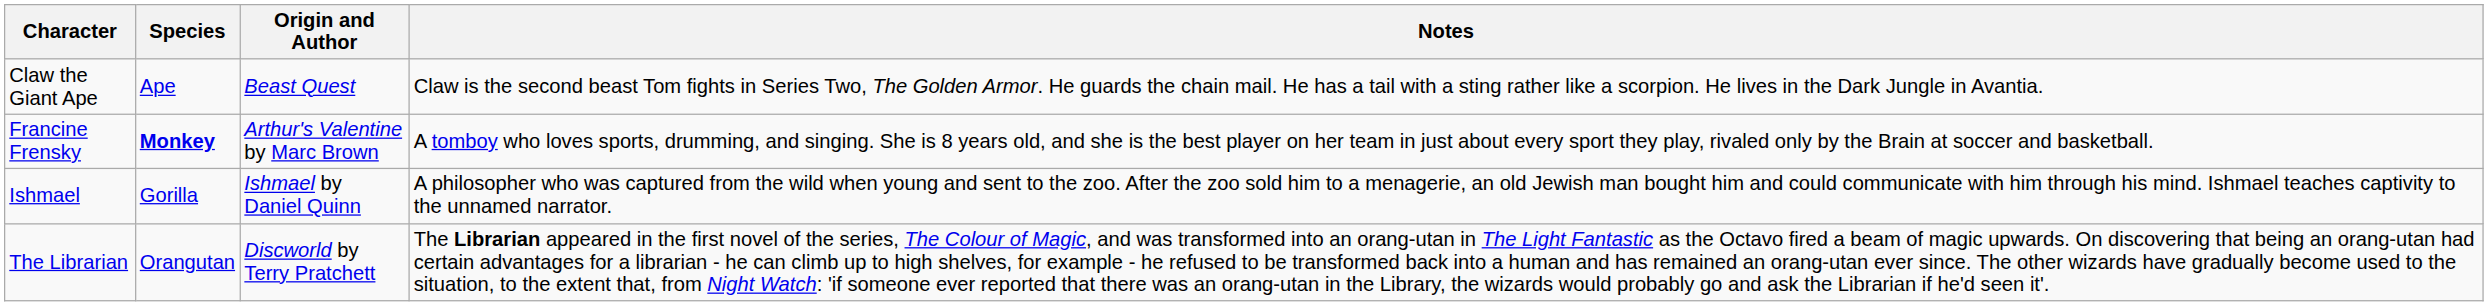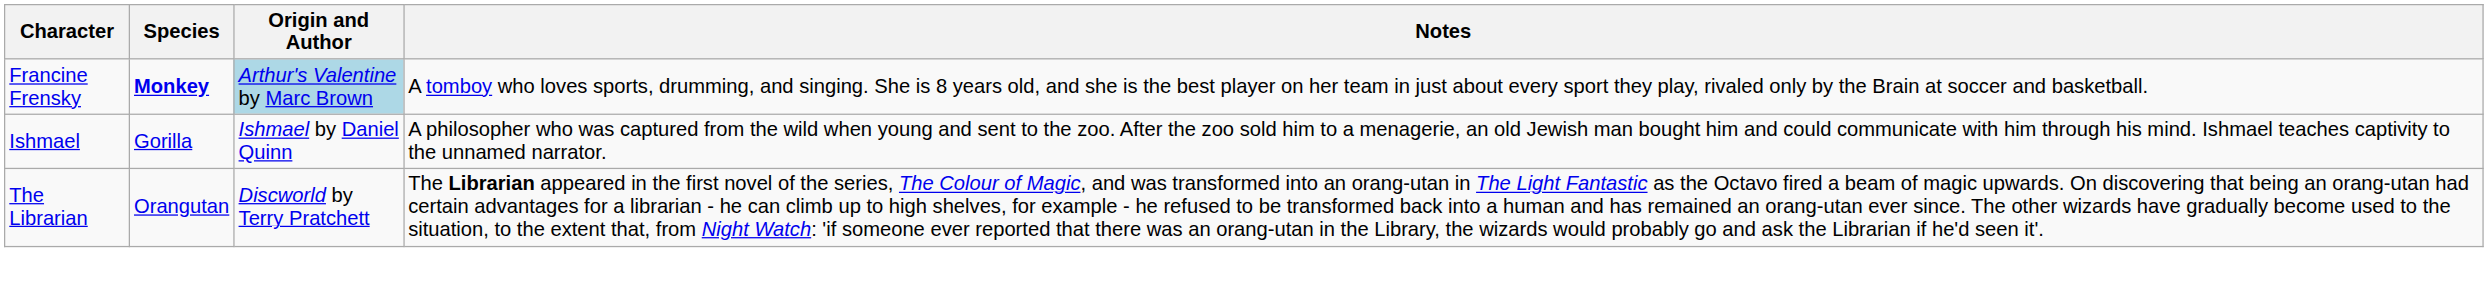- row: Claw the Giant Ape | Ape | Beast Quest | Claw is the second beast Tom fights in Series Two, The Golden Armor. He guards the chain mail. He has a tail with a sting rather like a scorpion. He lives in the Dark Jungle in Avantia.
Francine Frensky | Origin and Author: no background -> lightblue background
